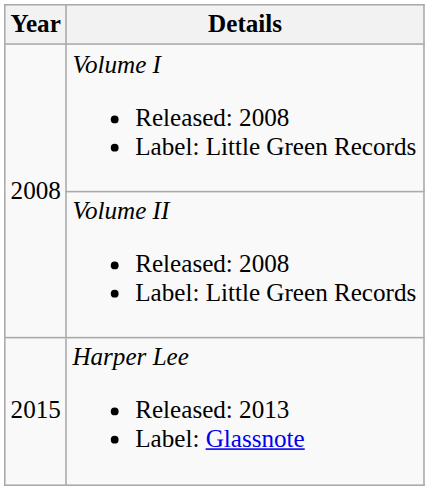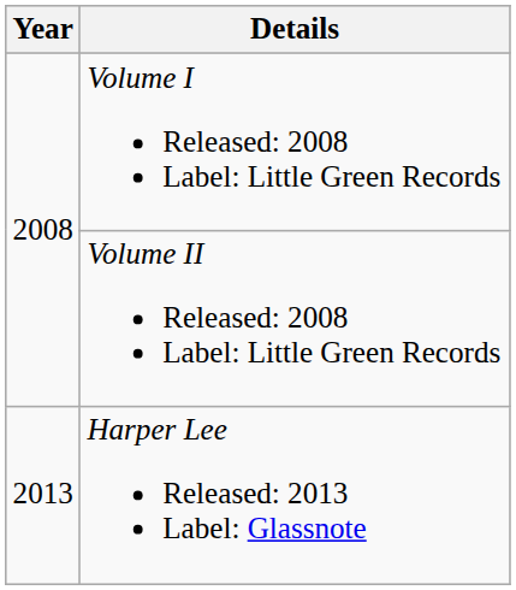Harper Lee Released: 2013 Label: Glassnote | Year: 2015 -> 2013
